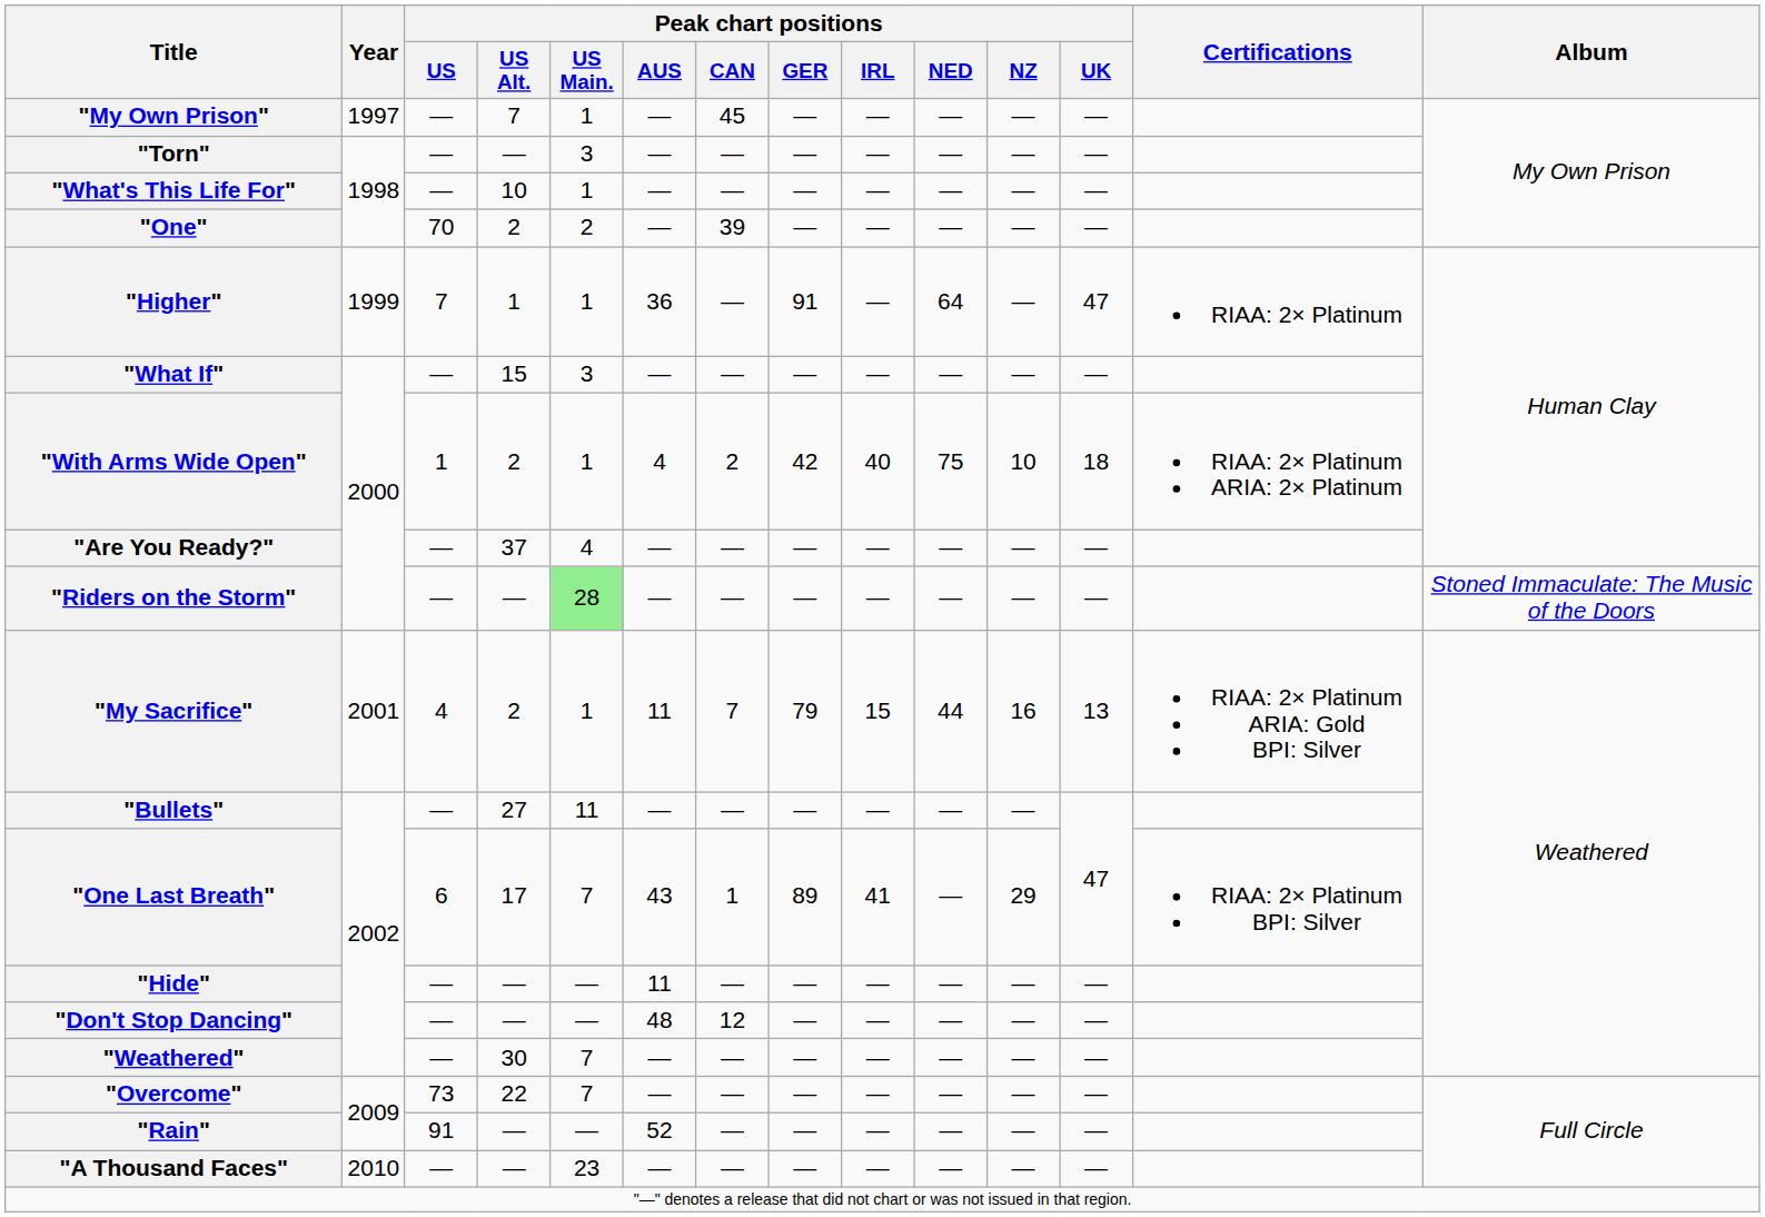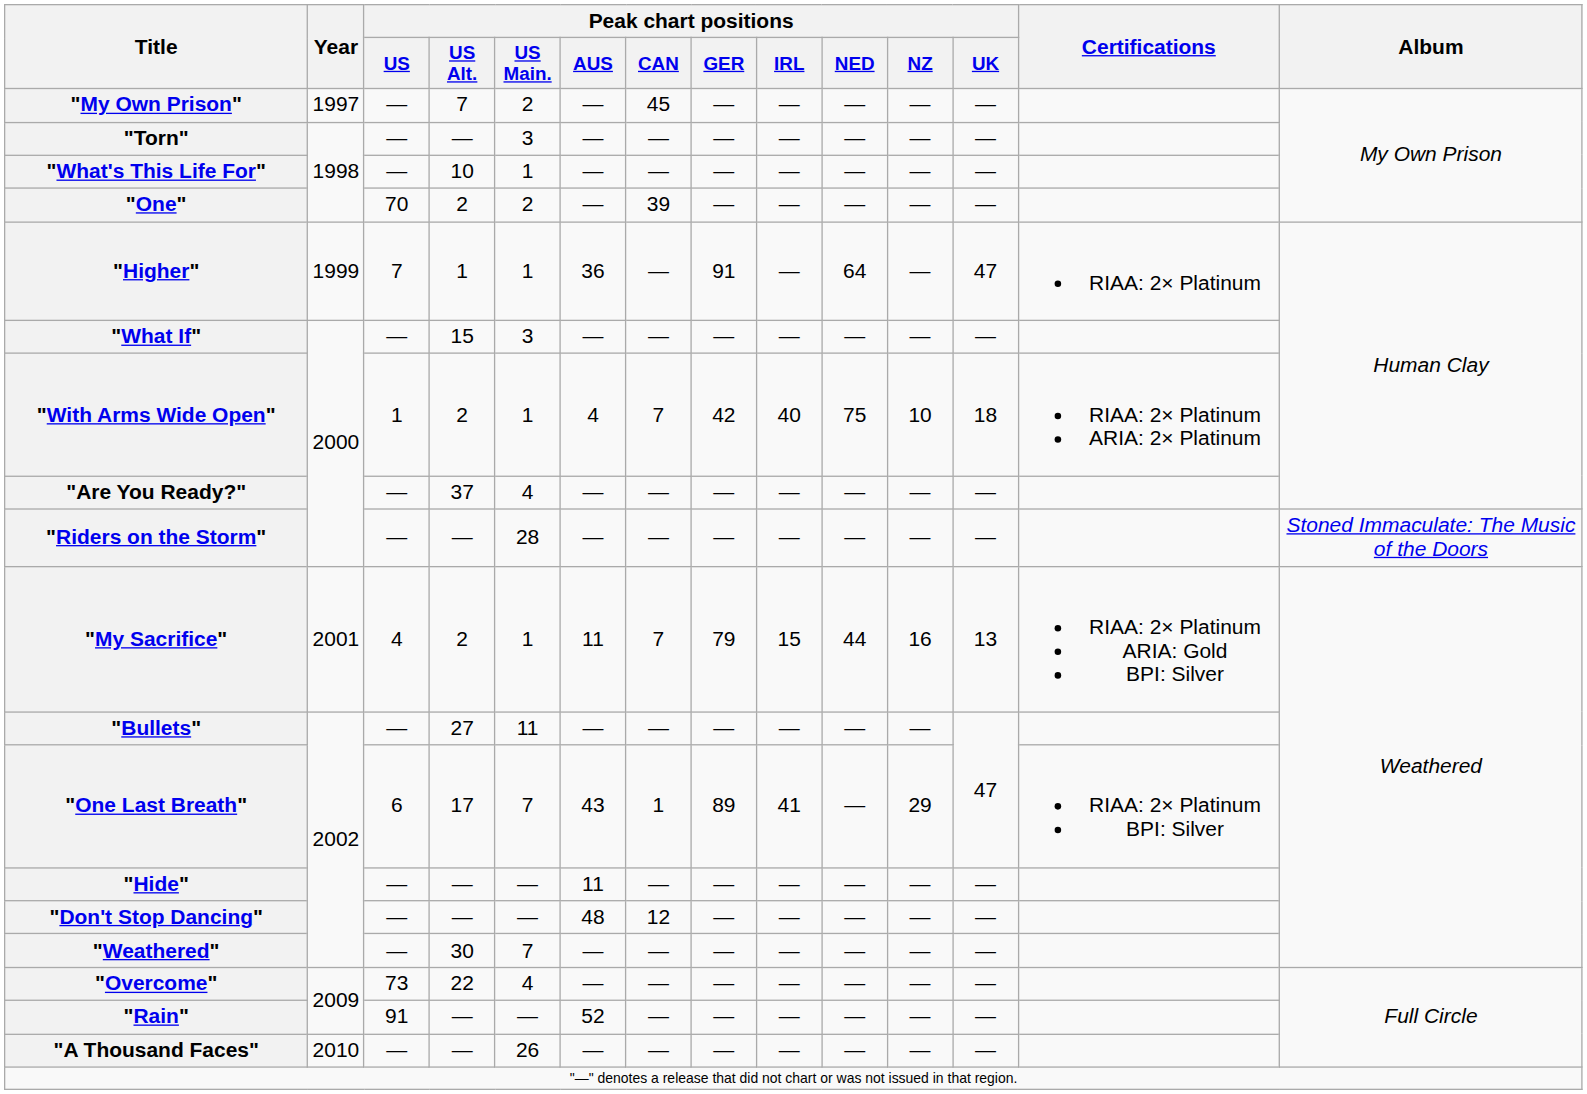"My Own Prison" | Peak chart positions / US Main.: 1 -> 2
"With Arms Wide Open" | Peak chart positions / CAN: 2 -> 7
"Riders on the Storm" | Peak chart positions / US Main.: lightgreen background -> no background
"Overcome" | Peak chart positions / US Main.: 7 -> 4
"A Thousand Faces" | Peak chart positions / US Main.: 23 -> 26
